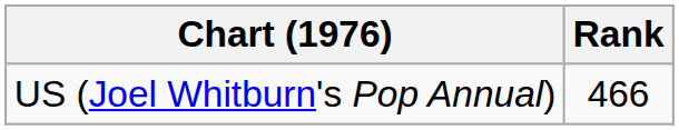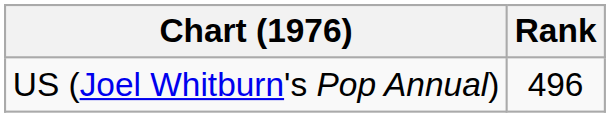US (Joel Whitburn's Pop Annual) | Rank: 466 -> 496
